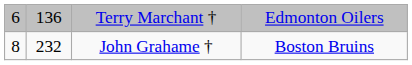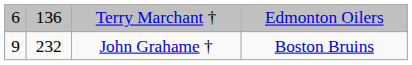John Grahame † | column 1: 8 -> 9
